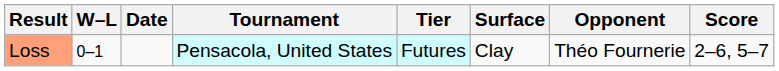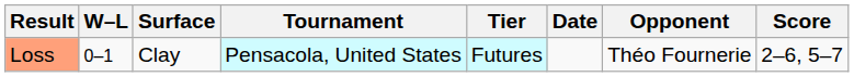columns swapped: Date <-> Surface
